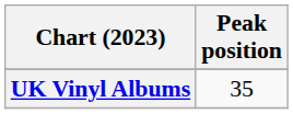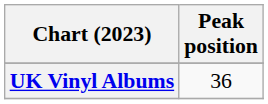UK Vinyl Albums | Peak position: 35 -> 36
